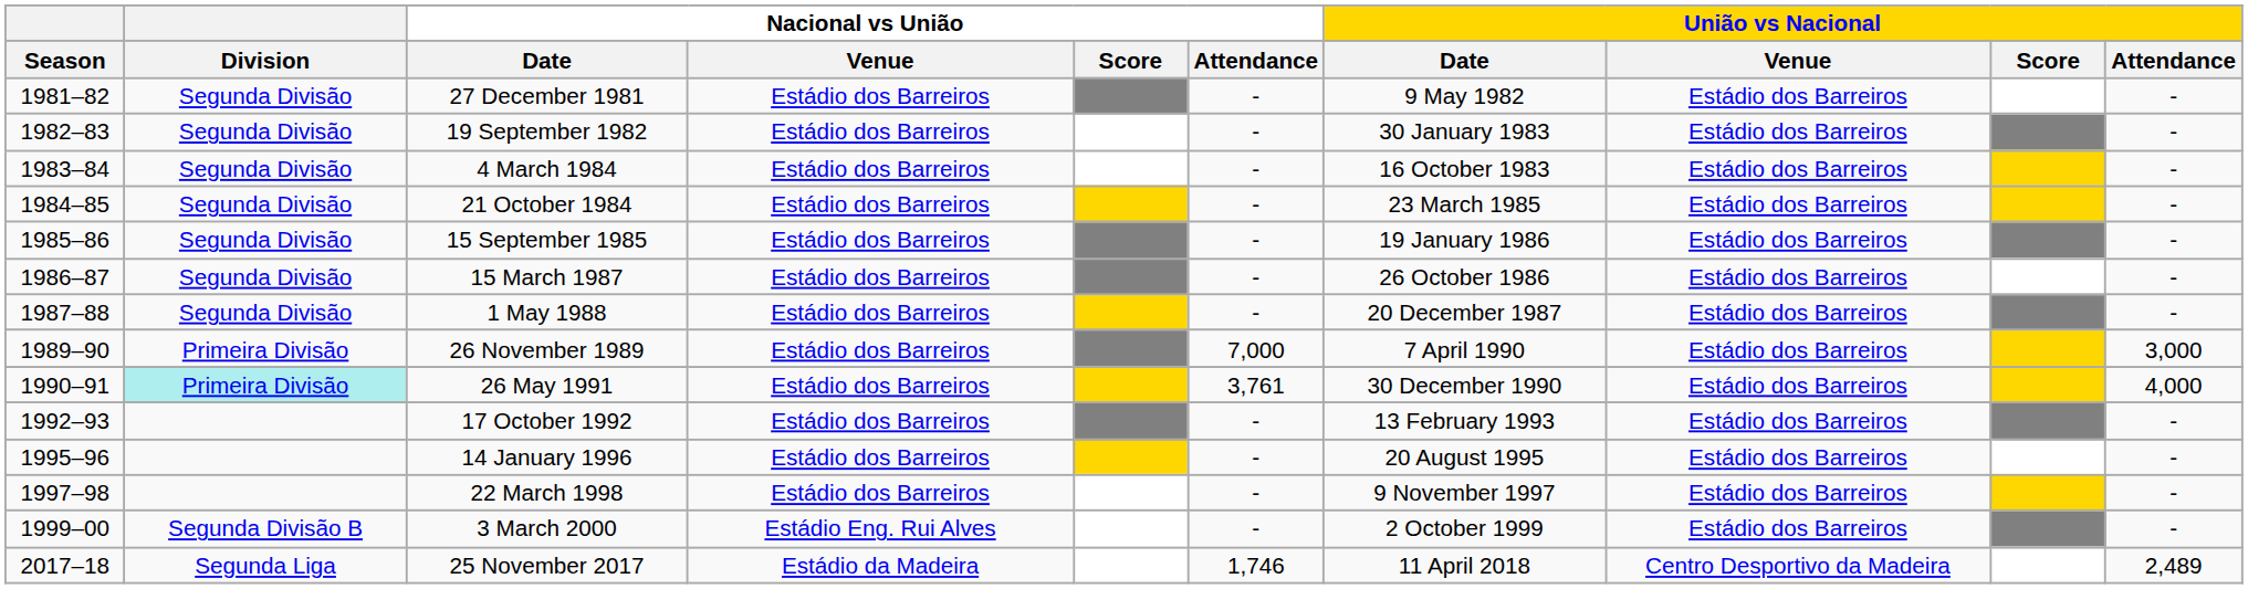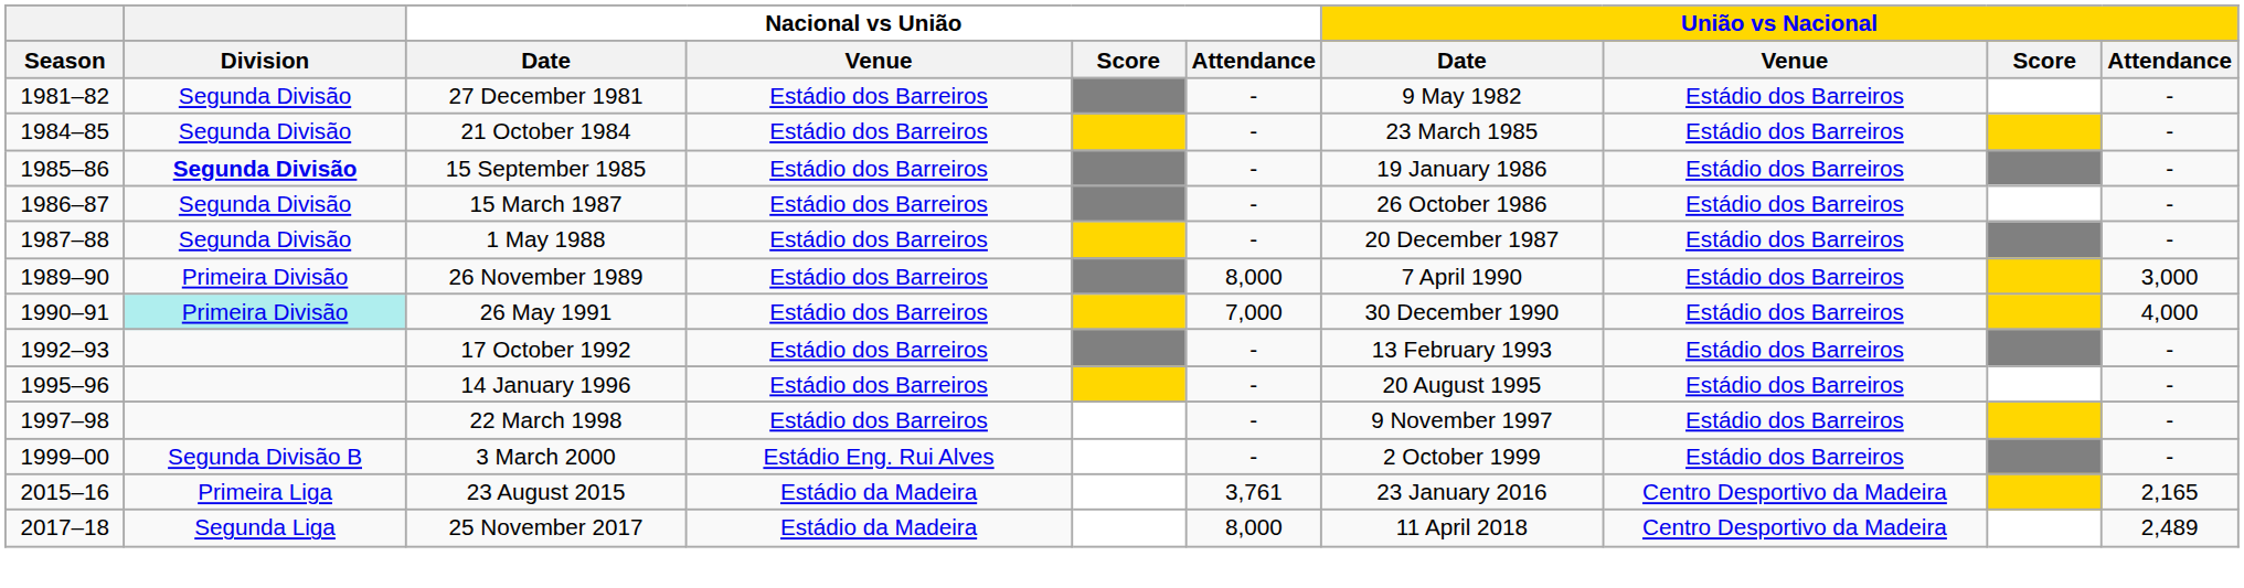- row: 1982–83 | Segunda Divisão | 19 September 1982 | Estádio dos Barreiros | - | 30 January 1983 | Estádio dos Barreiros | -
- row: 1983–84 | Segunda Divisão | 4 March 1984 | Estádio dos Barreiros | - | 16 October 1983 | Estádio dos Barreiros | -
15 September 1985 | Division: normal -> bold
26 November 1989 | Nacional vs União / Attendance: 7,000 -> 8,000
26 May 1991 | Nacional vs União / Attendance: 3,761 -> 7,000
+ row: 2015–16 | Primeira Liga | 23 August 2015 | Estádio da Madeira | 3,761 | 23 January 2016 | Centro Desportivo da Madeira | 2,165
25 November 2017 | Nacional vs União / Attendance: 1,746 -> 8,000
